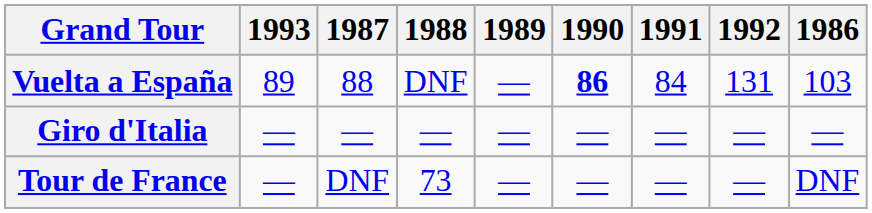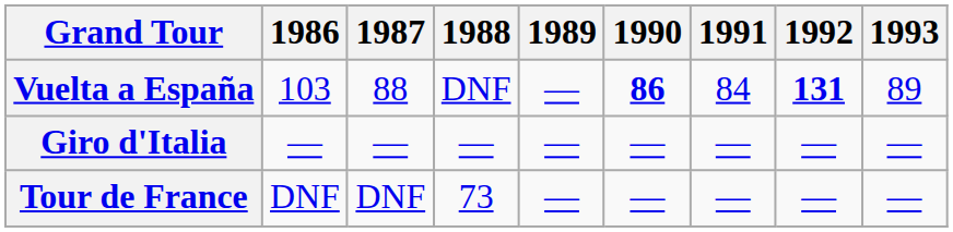columns swapped: 1986 <-> 1993
Vuelta a España | 1992: normal -> bold
